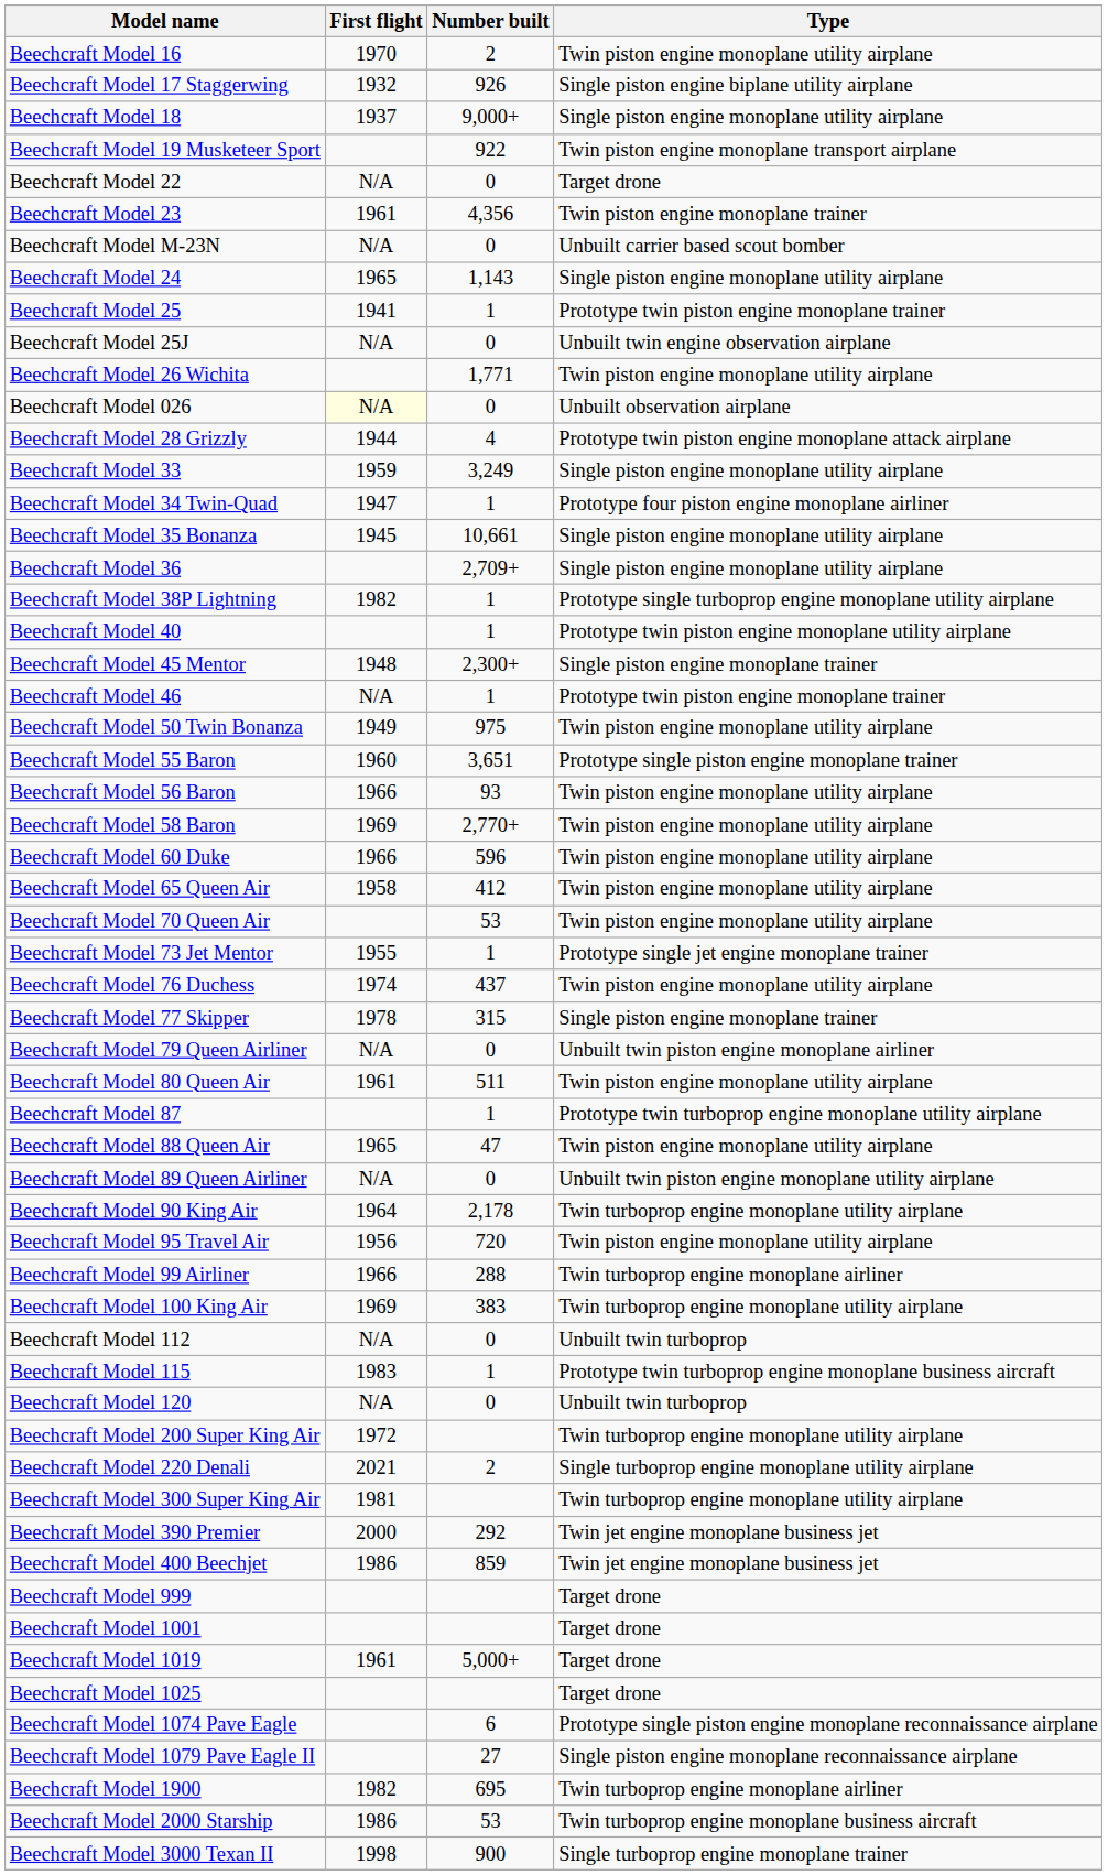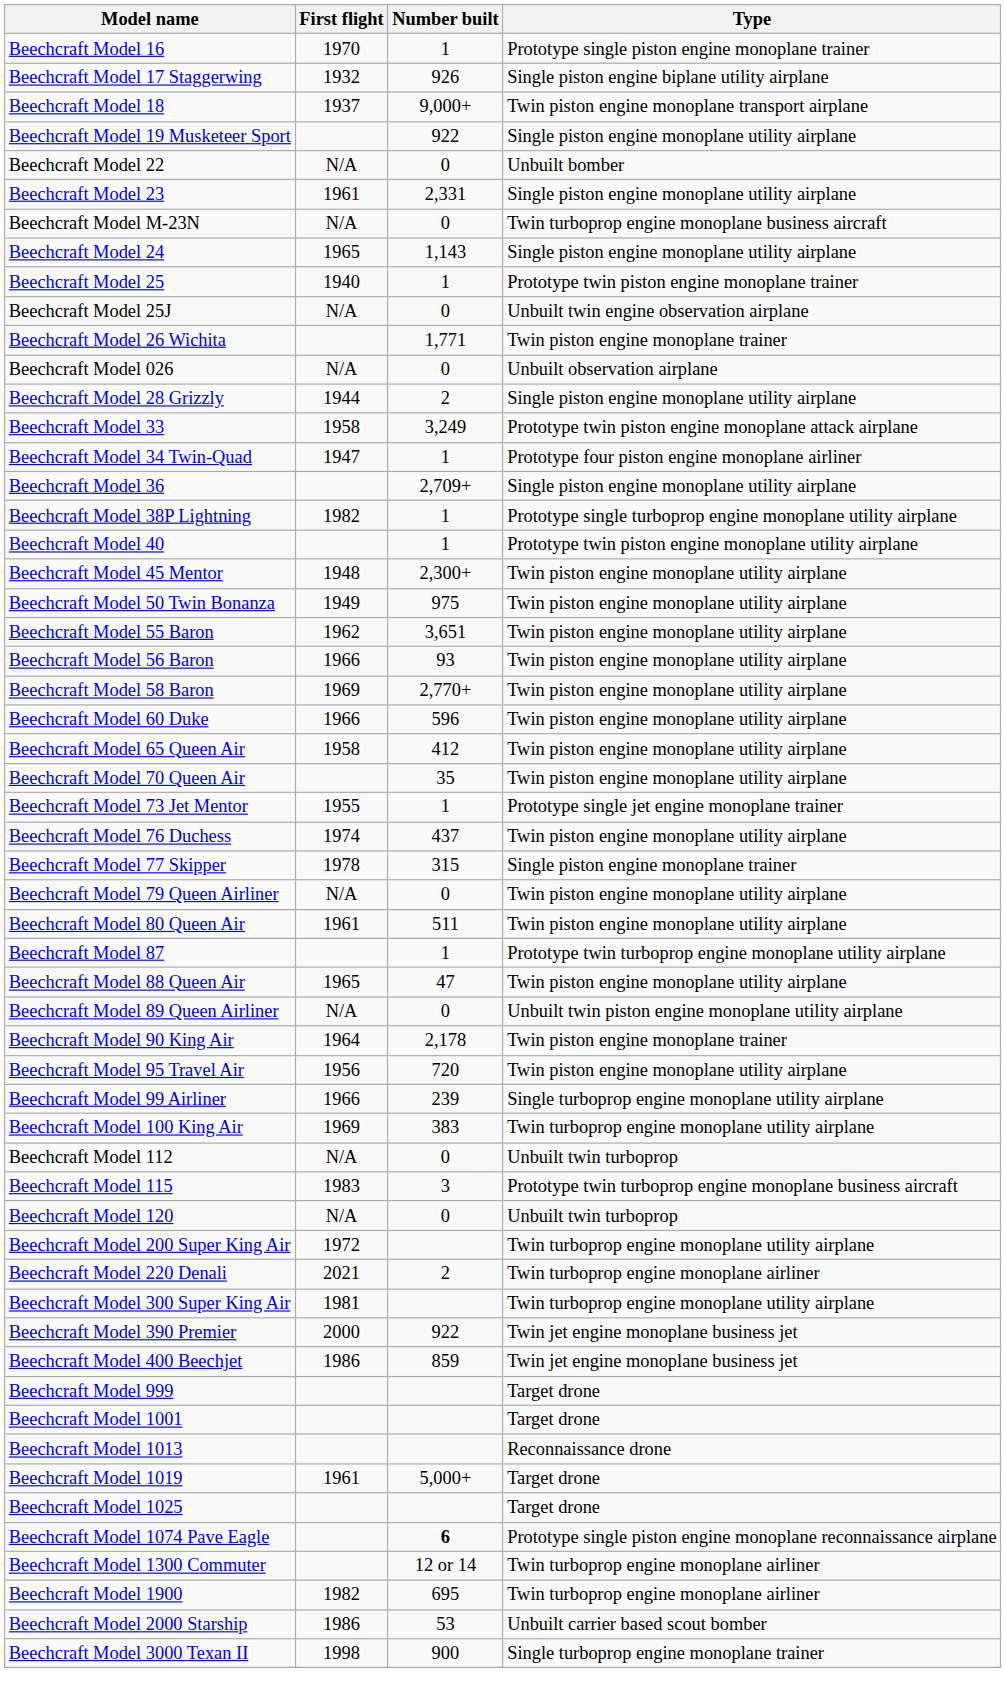Beechcraft Model 16 | Number built: 2 -> 1
Beechcraft Model 16 | Type: Twin piston engine monoplane utility airplane -> Prototype single piston engine monoplane trainer
Beechcraft Model 18 | Type: Single piston engine monoplane utility airplane -> Twin piston engine monoplane transport airplane
Beechcraft Model 19 Musketeer Sport | Type: Twin piston engine monoplane transport airplane -> Single piston engine monoplane utility airplane
Beechcraft Model 22 | Type: Target drone -> Unbuilt bomber
Beechcraft Model 23 | Number built: 4,356 -> 2,331
Beechcraft Model 23 | Type: Twin piston engine monoplane trainer -> Single piston engine monoplane utility airplane
Beechcraft Model M-23N | Type: Unbuilt carrier based scout bomber -> Twin turboprop engine monoplane business aircraft
Beechcraft Model 25 | First flight: 1941 -> 1940
Beechcraft Model 26 Wichita | Type: Twin piston engine monoplane utility airplane -> Twin piston engine monoplane trainer
Beechcraft Model 026 | First flight: lightyellow background -> no background
Beechcraft Model 28 Grizzly | Number built: 4 -> 2
Beechcraft Model 28 Grizzly | Type: Prototype twin piston engine monoplane attack airplane -> Single piston engine monoplane utility airplane
Beechcraft Model 33 | First flight: 1959 -> 1958
Beechcraft Model 33 | Type: Single piston engine monoplane utility airplane -> Prototype twin piston engine monoplane attack airplane
- row: Beechcraft Model 35 Bonanza | 1945 | 10,661 | Single piston engine monoplane utility airplane
Beechcraft Model 45 Mentor | Type: Single piston engine monoplane trainer -> Twin piston engine monoplane utility airplane
- row: Beechcraft Model 46 | N/A | 1 | Prototype twin piston engine monoplane trainer
Beechcraft Model 55 Baron | First flight: 1960 -> 1962
Beechcraft Model 55 Baron | Type: Prototype single piston engine monoplane trainer -> Twin piston engine monoplane utility airplane
Beechcraft Model 70 Queen Air | Number built: 53 -> 35
Beechcraft Model 79 Queen Airliner | Type: Unbuilt twin piston engine monoplane airliner -> Twin piston engine monoplane utility airplane
Beechcraft Model 90 King Air | Type: Twin turboprop engine monoplane utility airplane -> Twin piston engine monoplane trainer
Beechcraft Model 99 Airliner | Number built: 288 -> 239
Beechcraft Model 99 Airliner | Type: Twin turboprop engine monoplane airliner -> Single turboprop engine monoplane utility airplane
Beechcraft Model 115 | Number built: 1 -> 3
Beechcraft Model 220 Denali | Type: Single turboprop engine monoplane utility airplane -> Twin turboprop engine monoplane airliner
Beechcraft Model 390 Premier | Number built: 292 -> 922
+ row: Beechcraft Model 1013 | Reconnaissance drone
Beechcraft Model 1074 Pave Eagle | Number built: normal -> bold
- row: Beechcraft Model 1079 Pave Eagle II | 27 | Single piston engine monoplane reconnaissance airplane
+ row: Beechcraft Model 1300 Commuter | 12 or 14 | Twin turboprop engine monoplane airliner
Beechcraft Model 2000 Starship | Type: Twin turboprop engine monoplane business aircraft -> Unbuilt carrier based scout bomber
